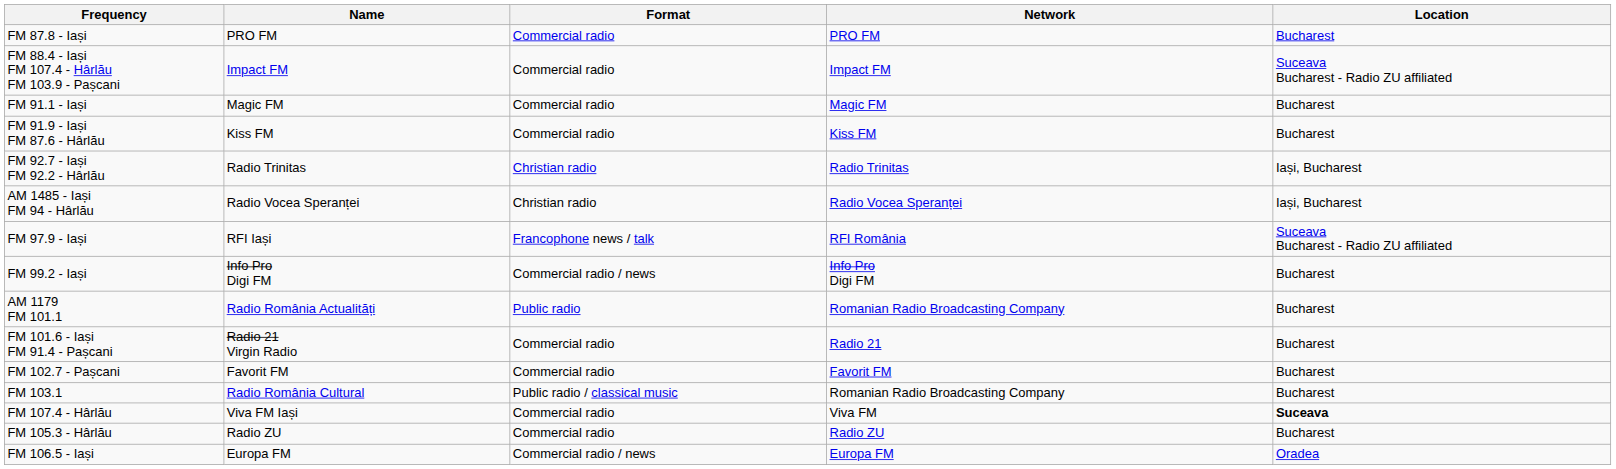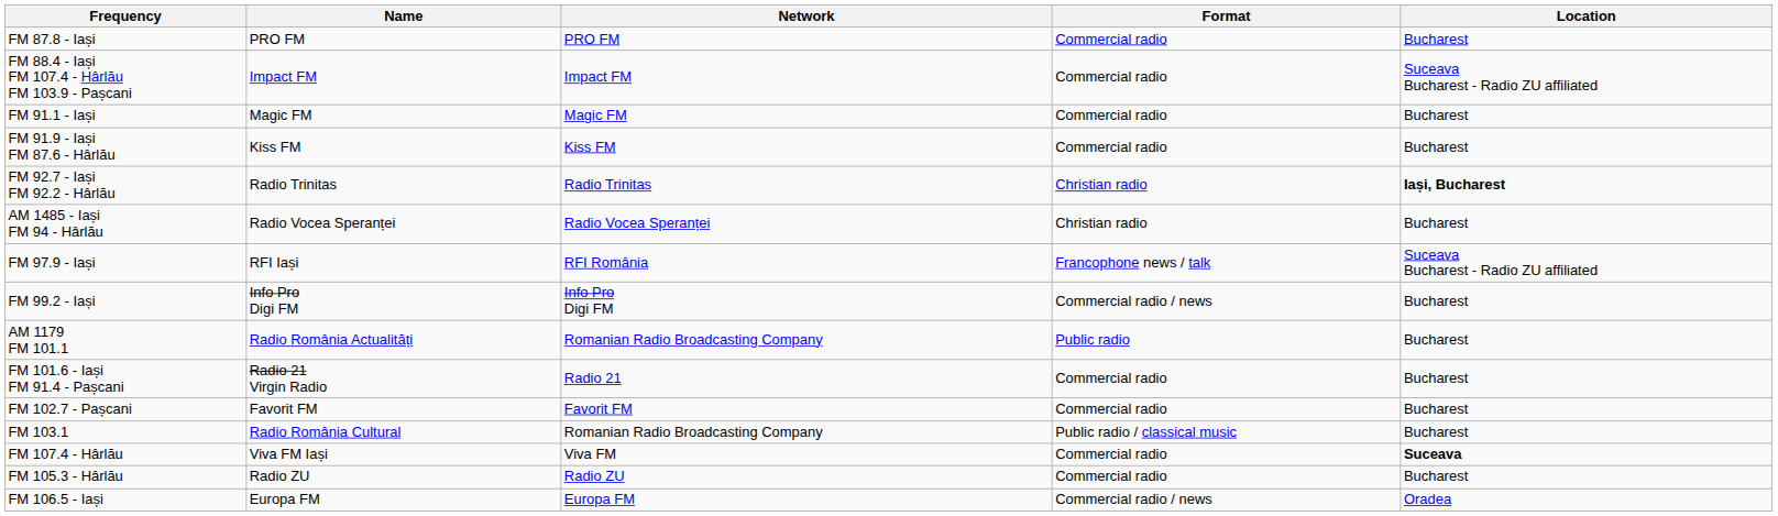columns swapped: Format <-> Network
FM 92.7 - Iași FM 92.2 - Hârlău | Location: normal -> bold
AM 1485 - Iași FM 94 - Hârlău | Location: Iași, Bucharest -> Bucharest
